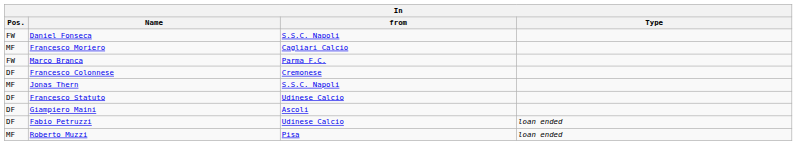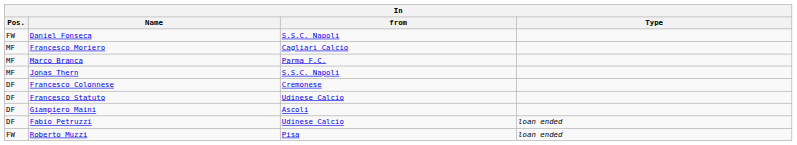Marco Branca | Pos.: FW -> MF
rows swapped: Jonas Thern <-> Francesco Colonnese
Roberto Muzzi | Pos.: MF -> FW
